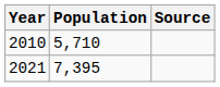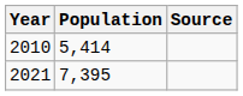2010 | Population: 5,710 -> 5,414
